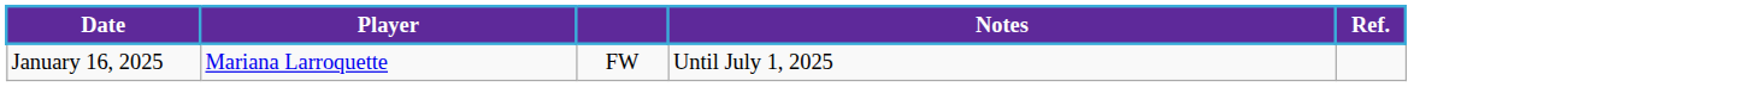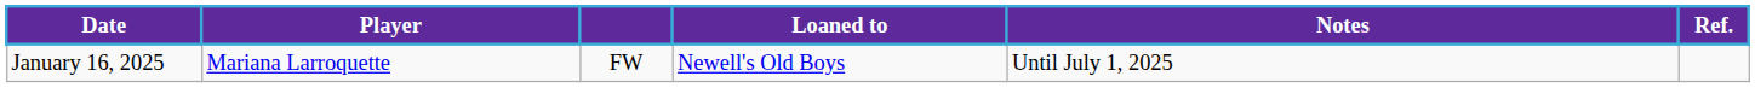+ column: Loaned to | Newell's Old Boys
